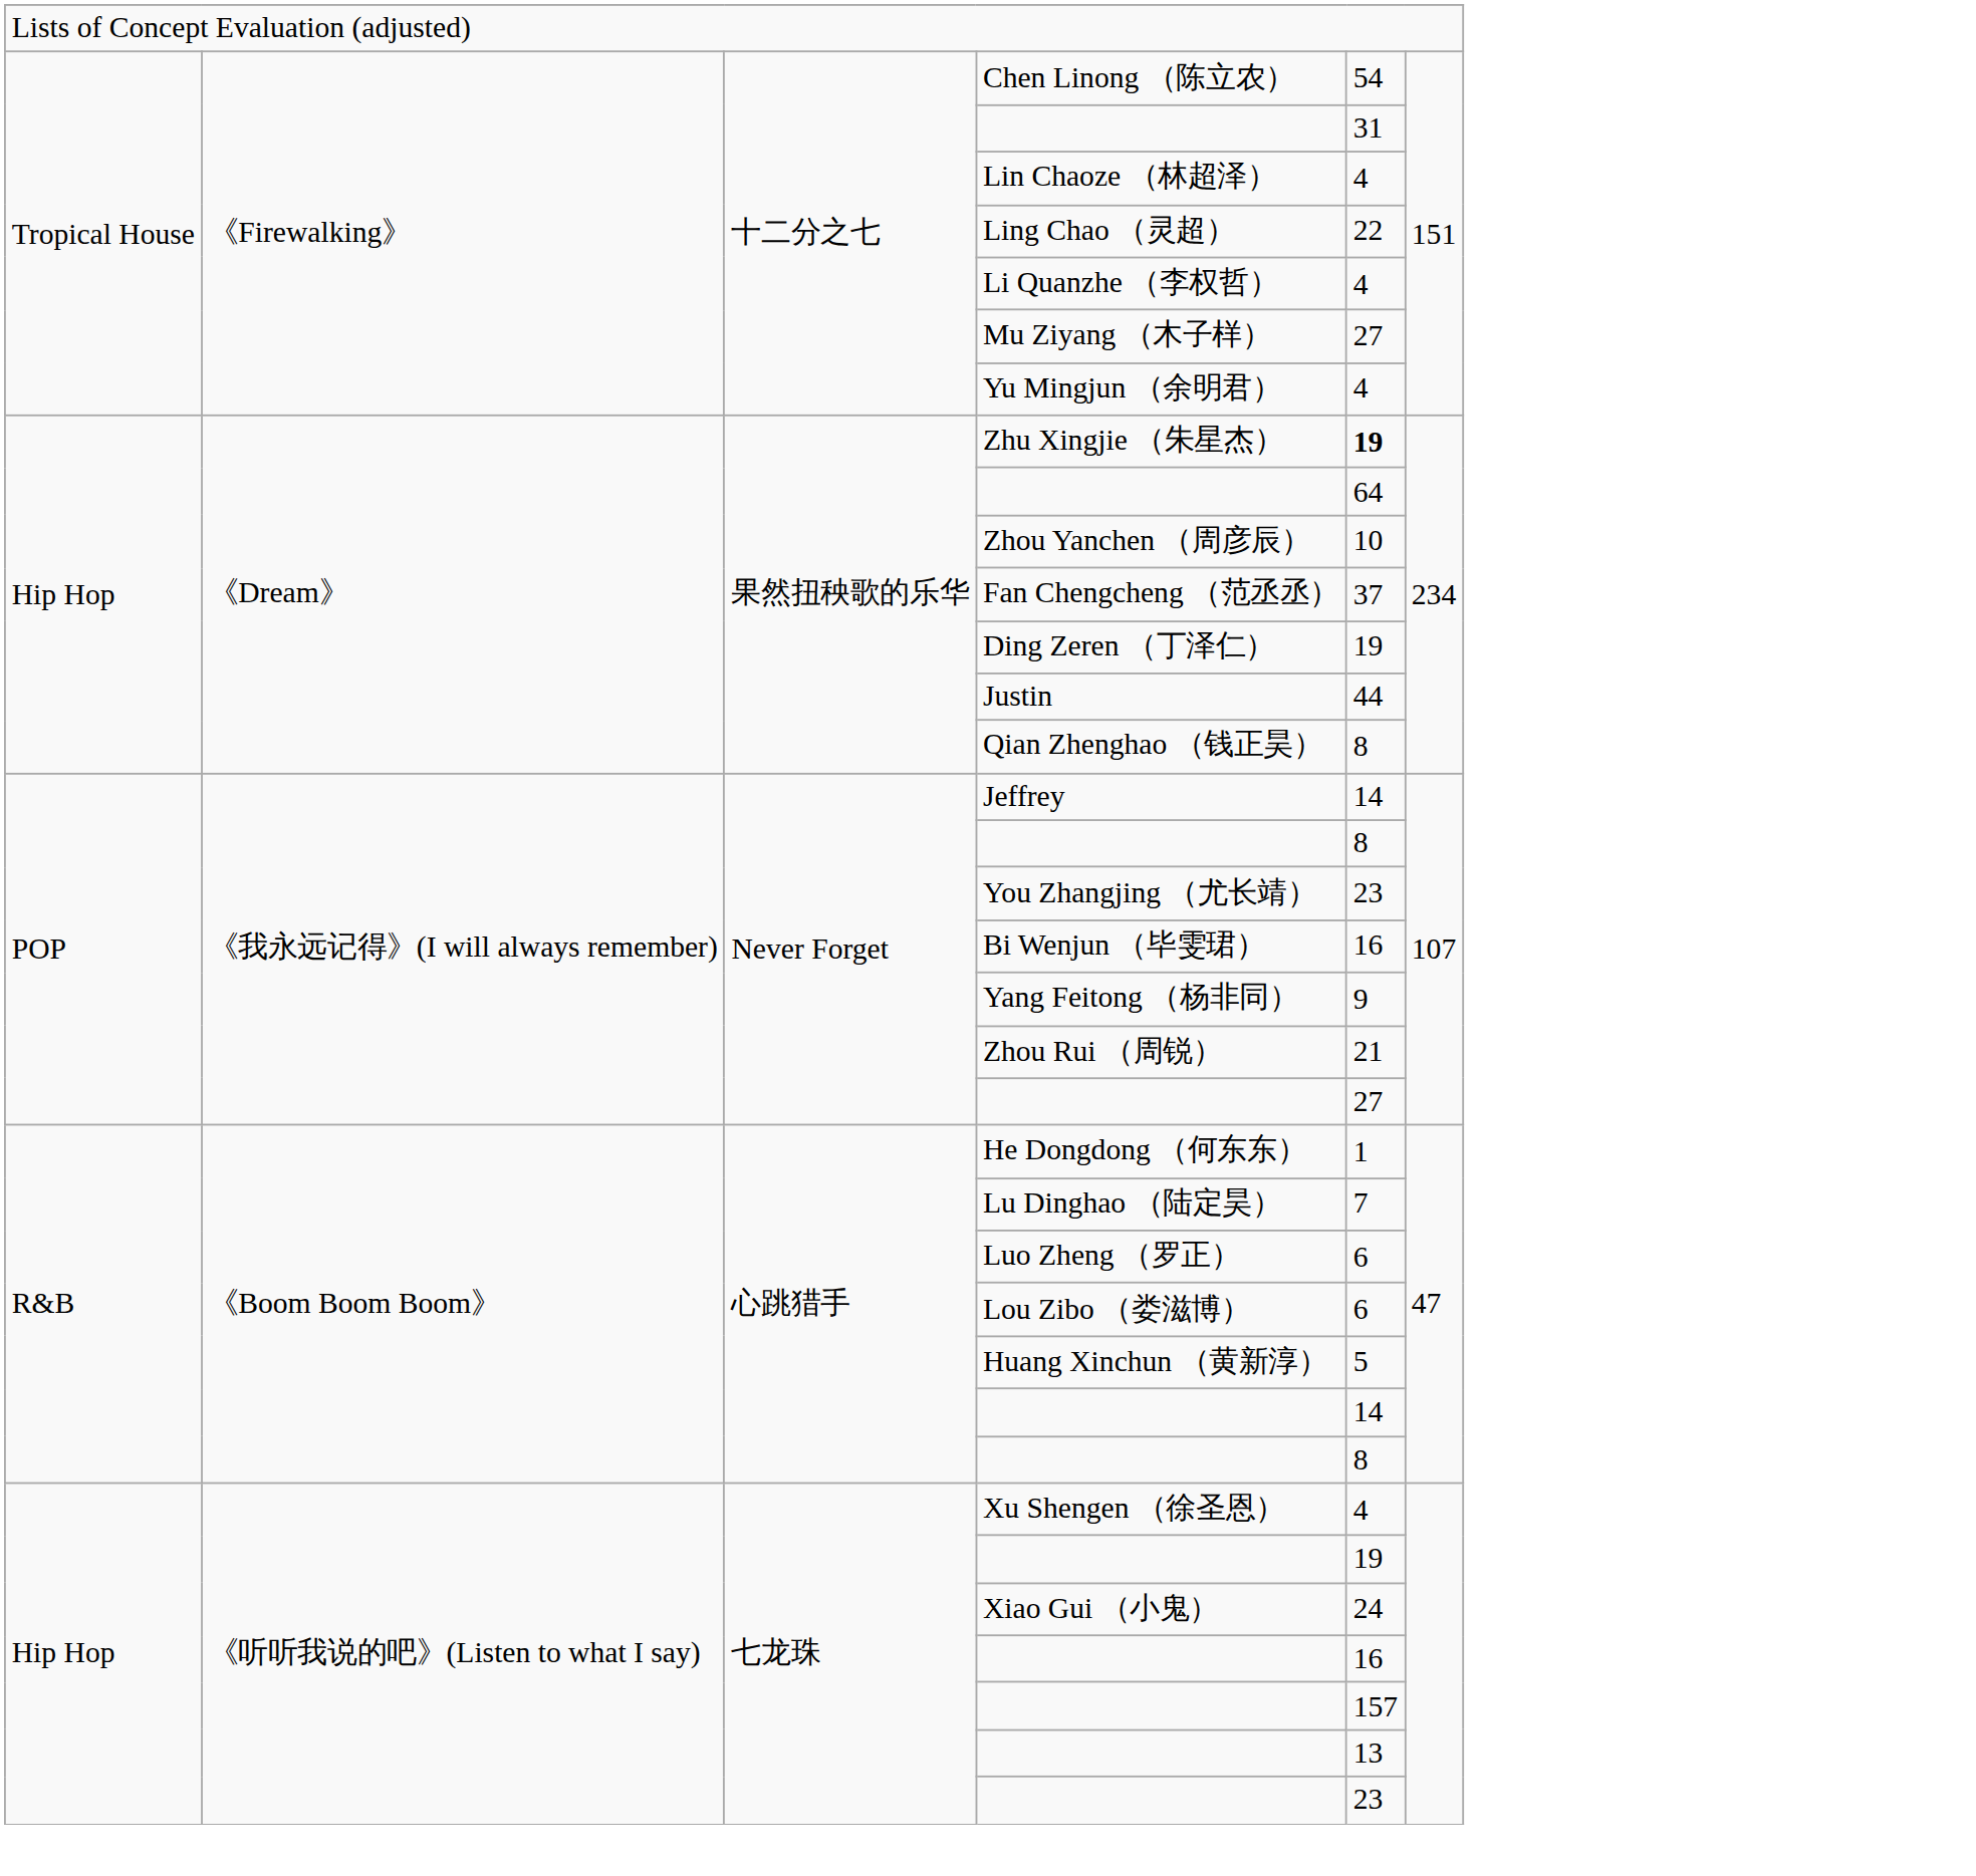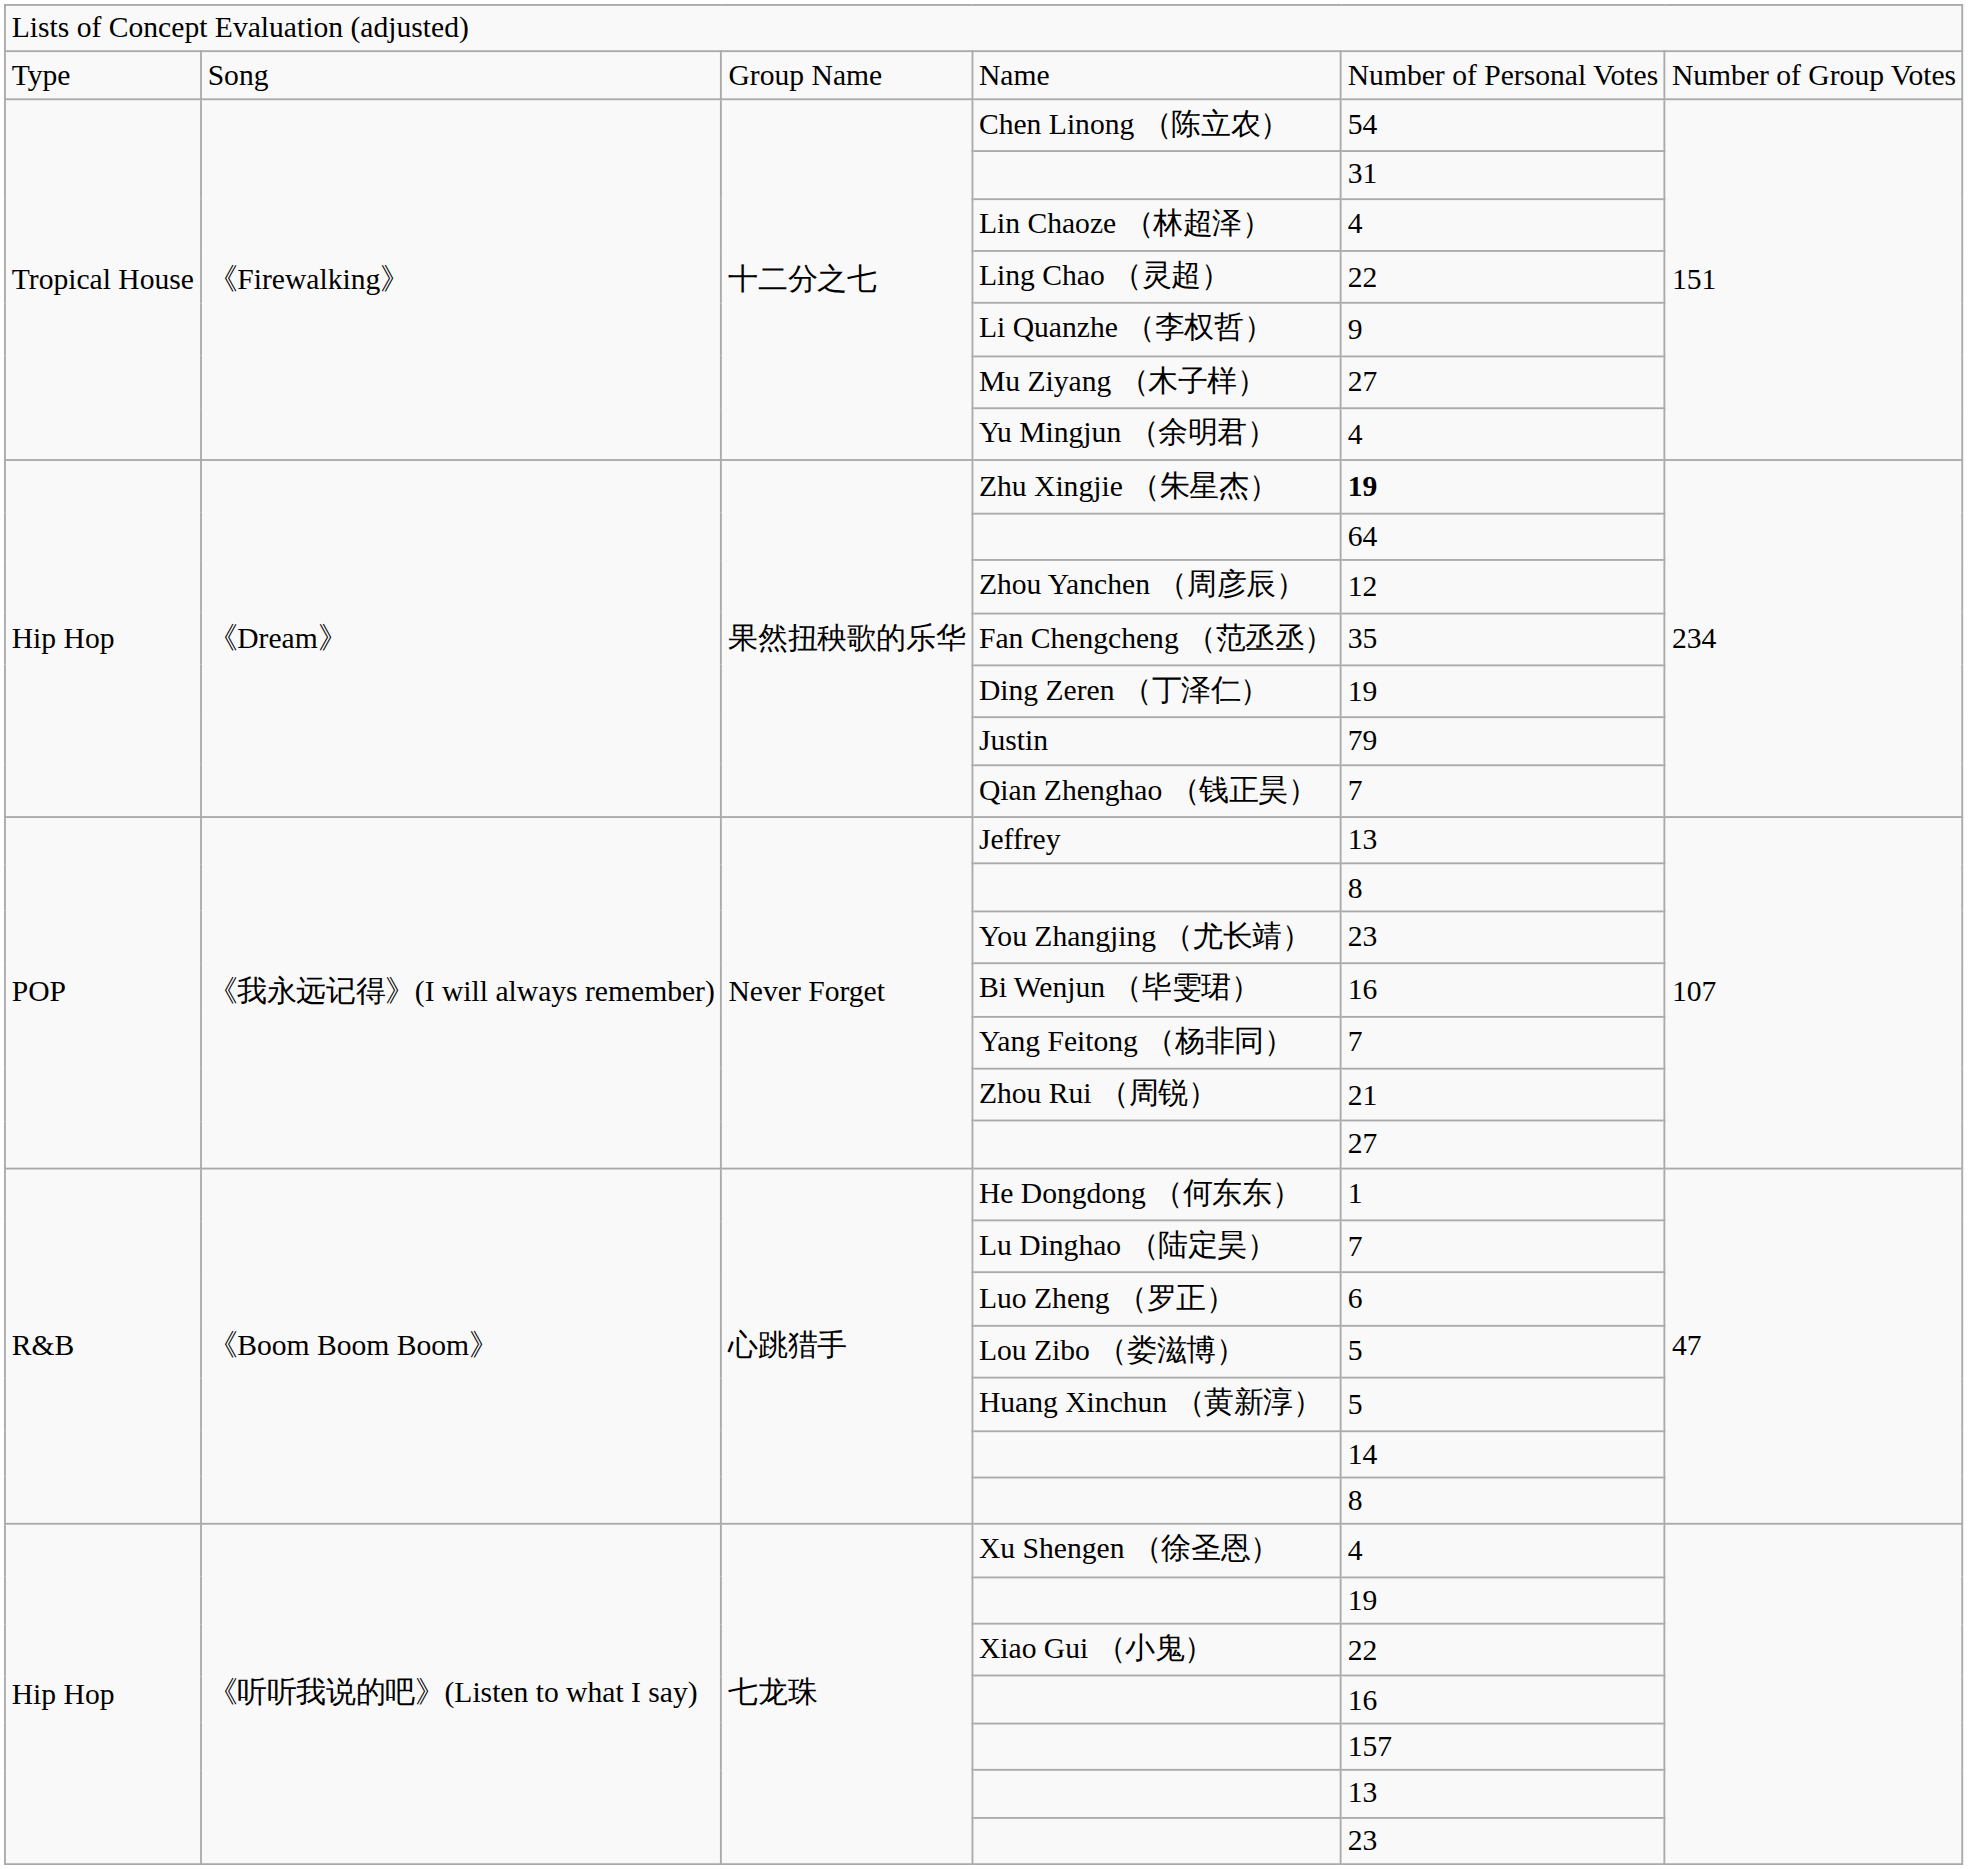+ row: Type | Song | Group Name | Name | Number of Personal Votes | Number of Group Votes
Li Quanzhe （李权哲） | column 5: 4 -> 9
Zhou Yanchen （周彦辰） | column 5: 10 -> 12
Fan Chengcheng （范丞丞） | column 5: 37 -> 35
Justin | column 5: 44 -> 79
Qian Zhenghao （钱正昊） | column 5: 8 -> 7
Jeffrey | column 5: 14 -> 13
Yang Feitong （杨非同） | column 5: 9 -> 7
Lou Zibo （娄滋博） | column 5: 6 -> 5
Xiao Gui （小鬼） | column 5: 24 -> 22
